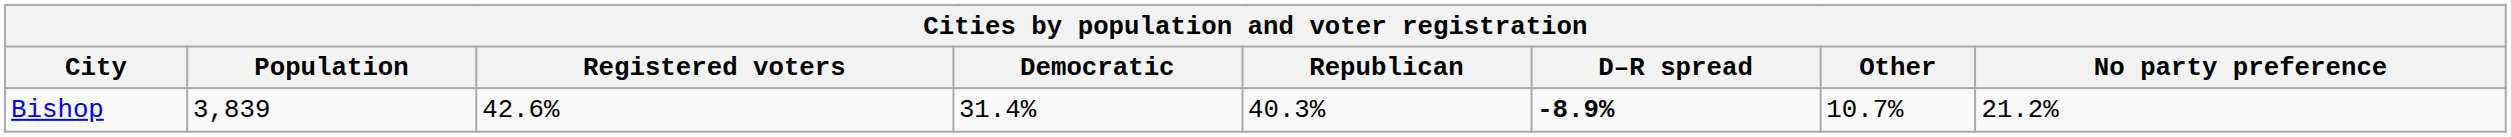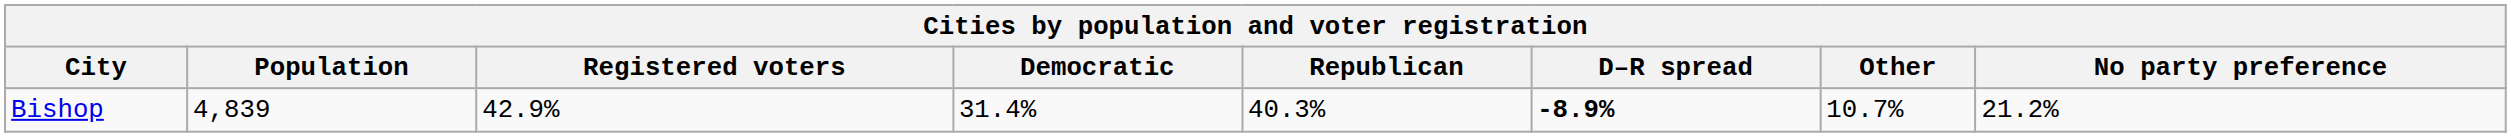Bishop | Population: 3,839 -> 4,839
Bishop | Registered voters: 42.6% -> 42.9%
